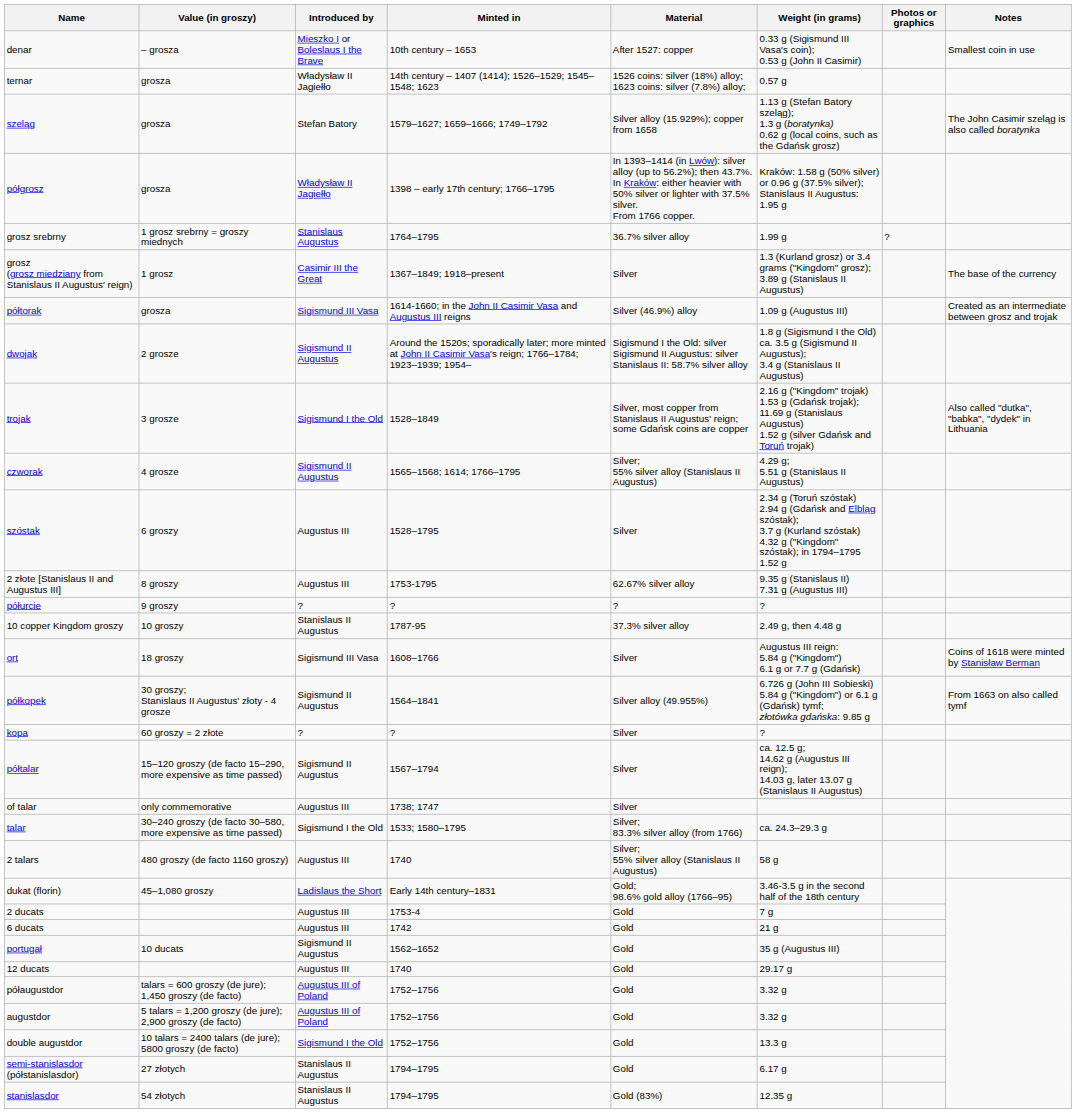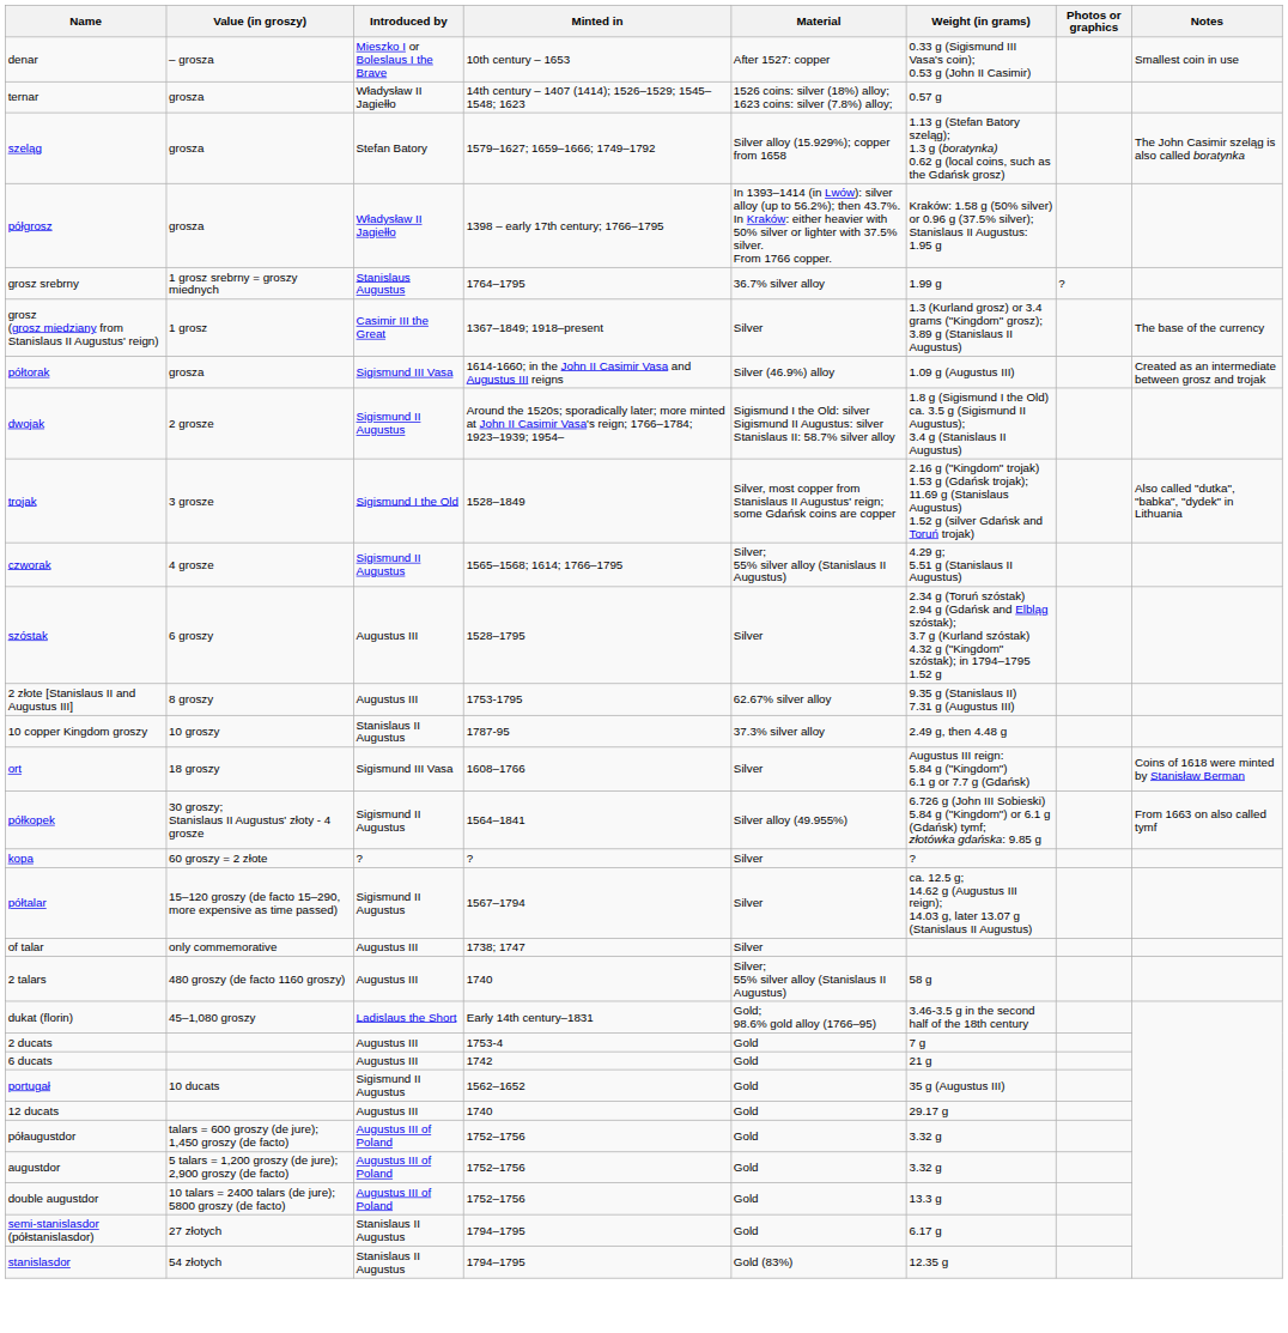- row: półurcie | 9 groszy | ? | ? | ? | ?
- row: talar | 30–240 groszy (de facto 30–580, more expensive as time passed) | Sigismund I the Old | 1533; 1580–1795 | Silver; 83.3% silver alloy (from 1766) | ca. 24.3–29.3 g
double augustdor | Introduced by: Sigismund I the Old -> Augustus III of Poland
